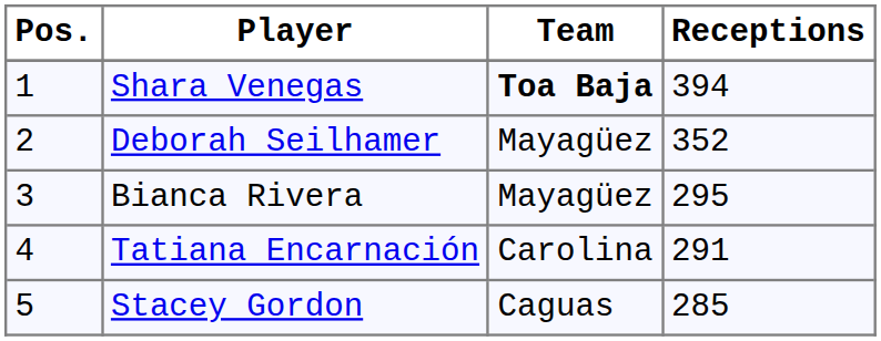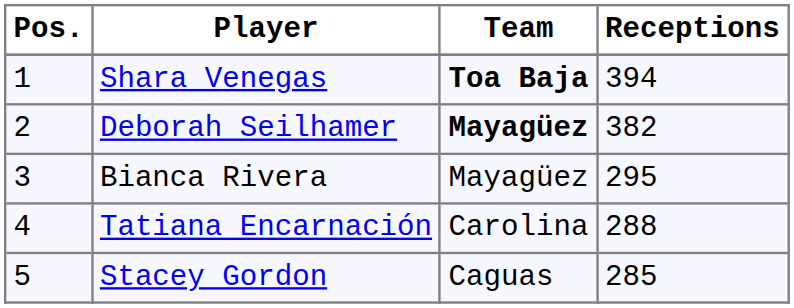Deborah Seilhamer | Team: normal -> bold
Deborah Seilhamer | Receptions: 352 -> 382
Tatiana Encarnación | Receptions: 291 -> 288
